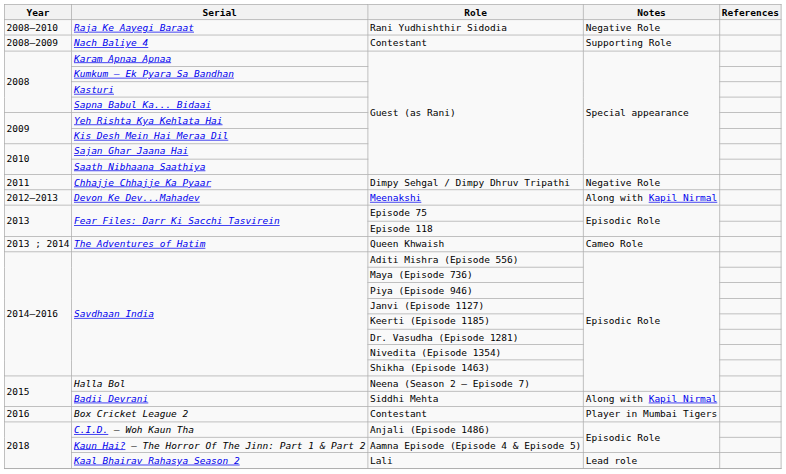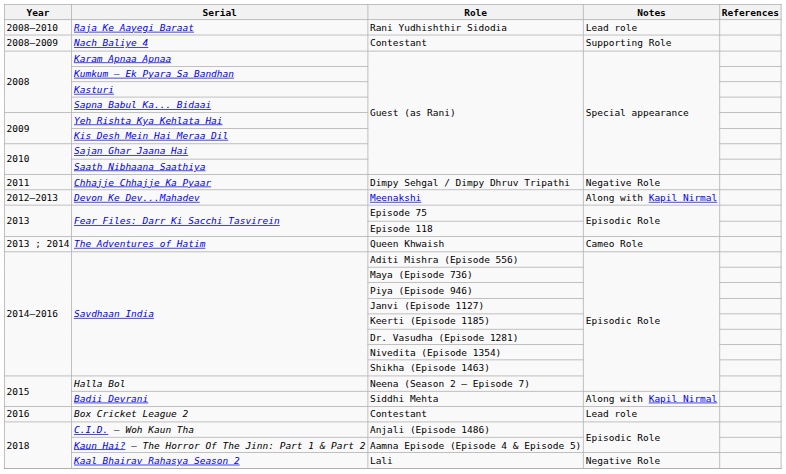Raja Ke Aayegi Baraat | Notes: Negative Role -> Lead role
Box Cricket League 2 | Notes: Player in Mumbai Tigers -> Lead role
Kaal Bhairav Rahasya Season 2 | Notes: Lead role -> Negative Role
